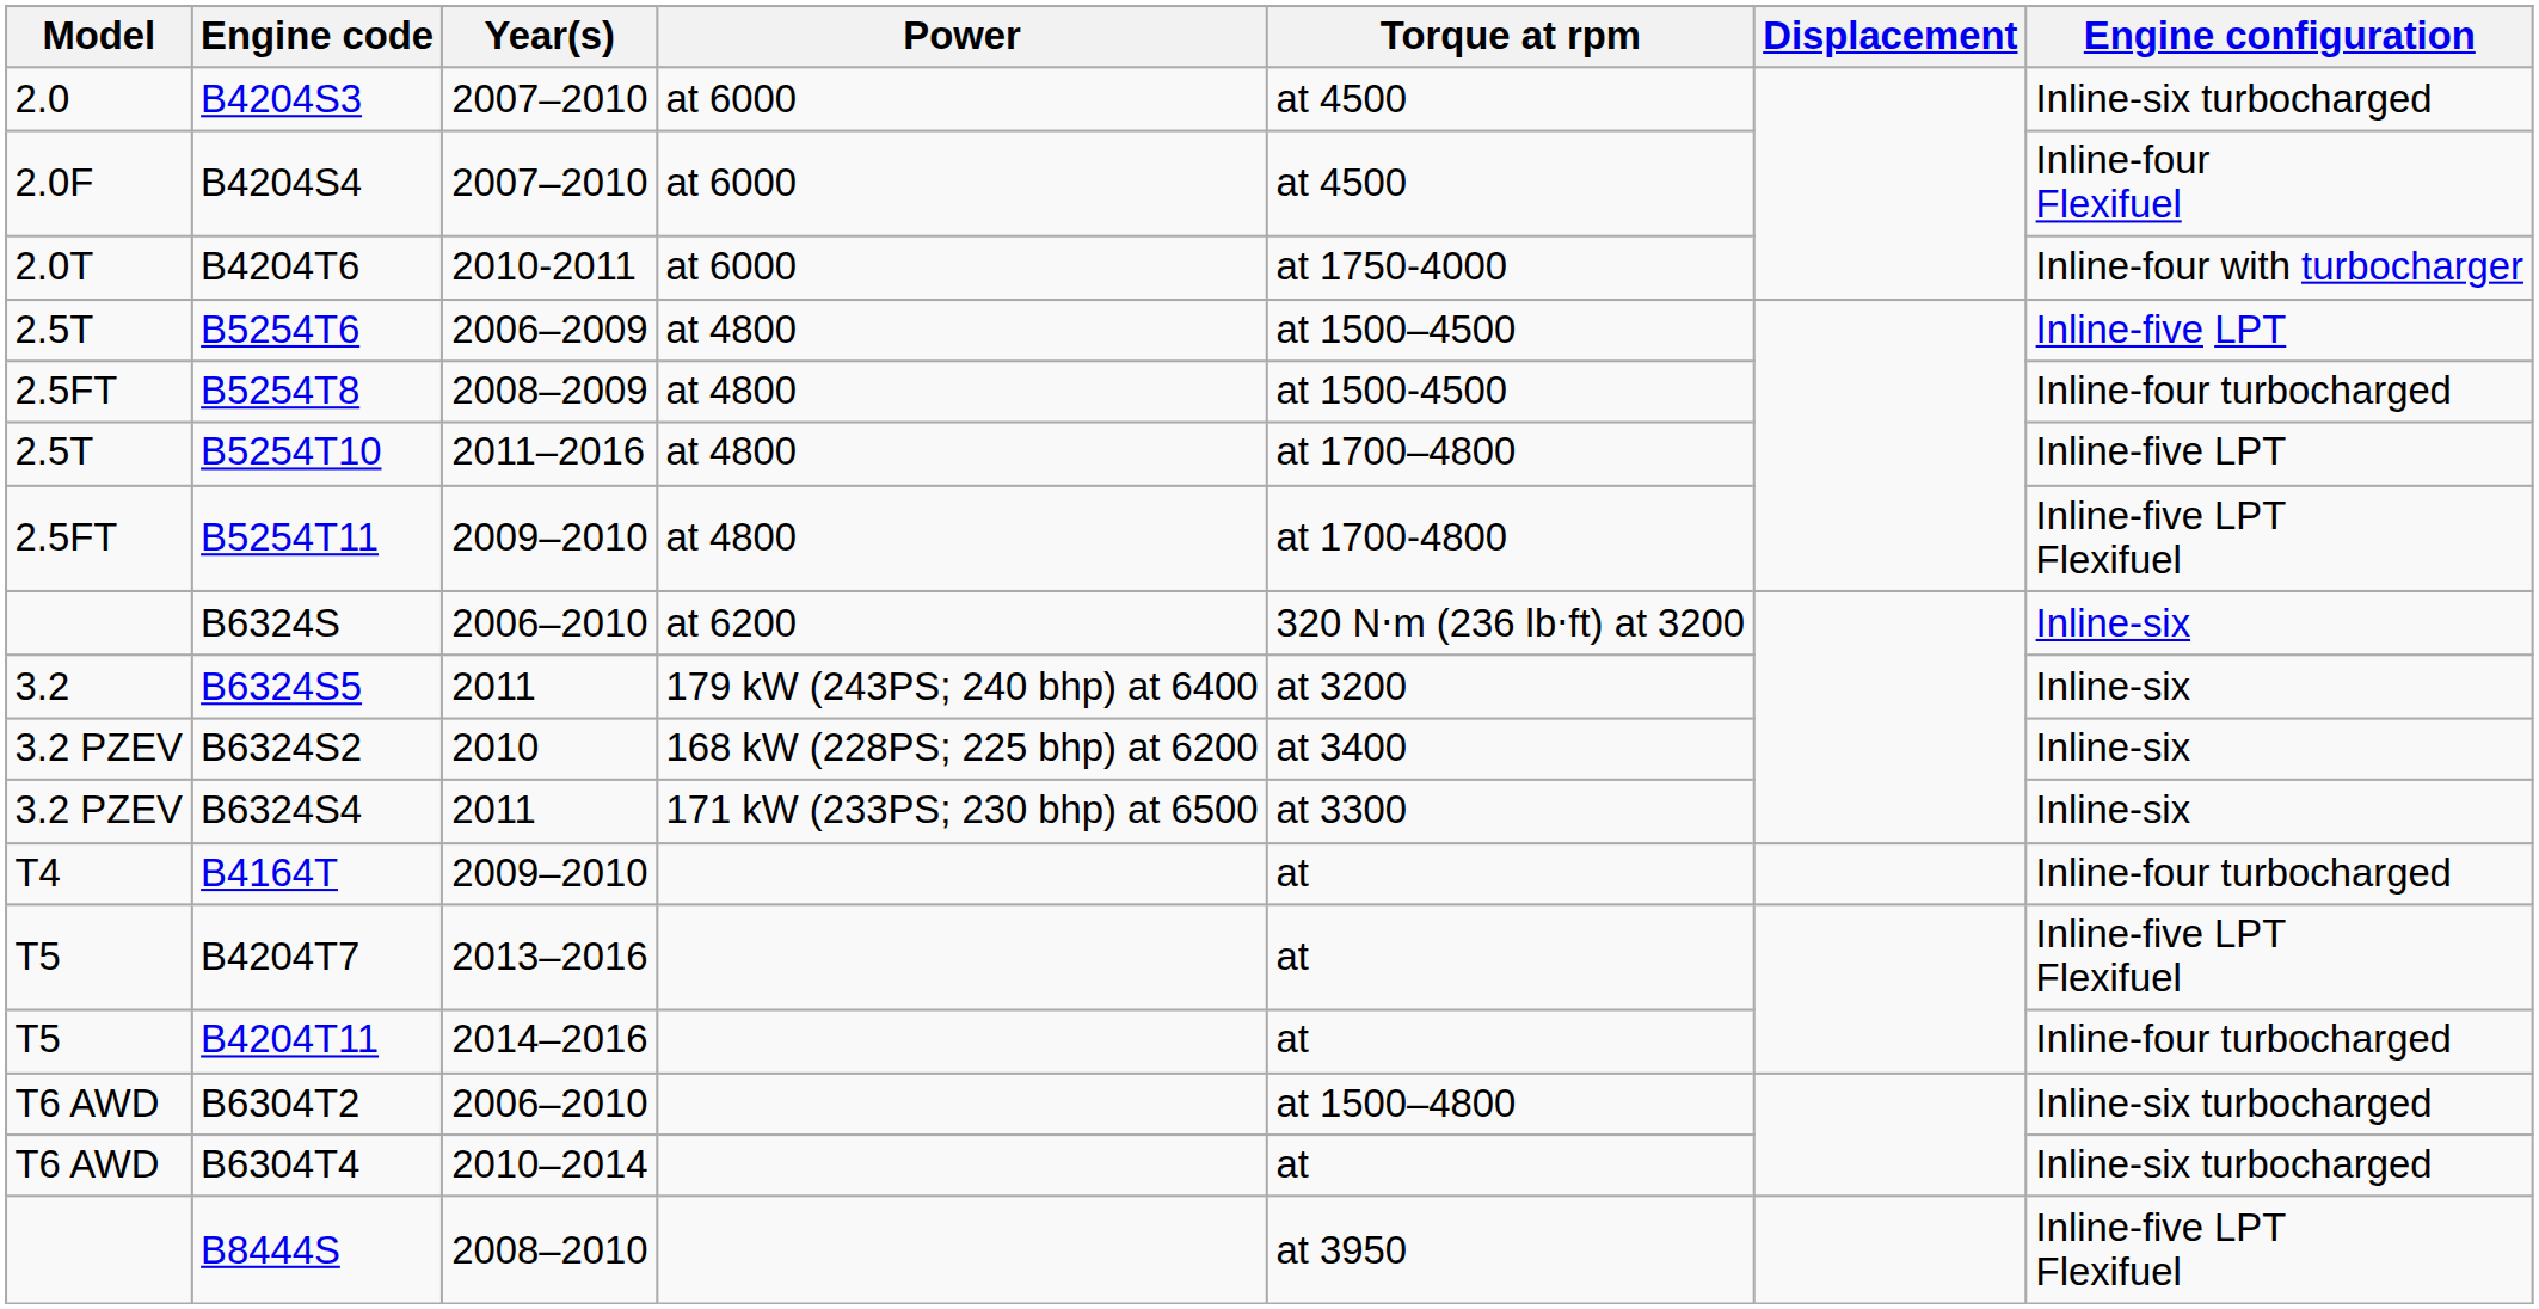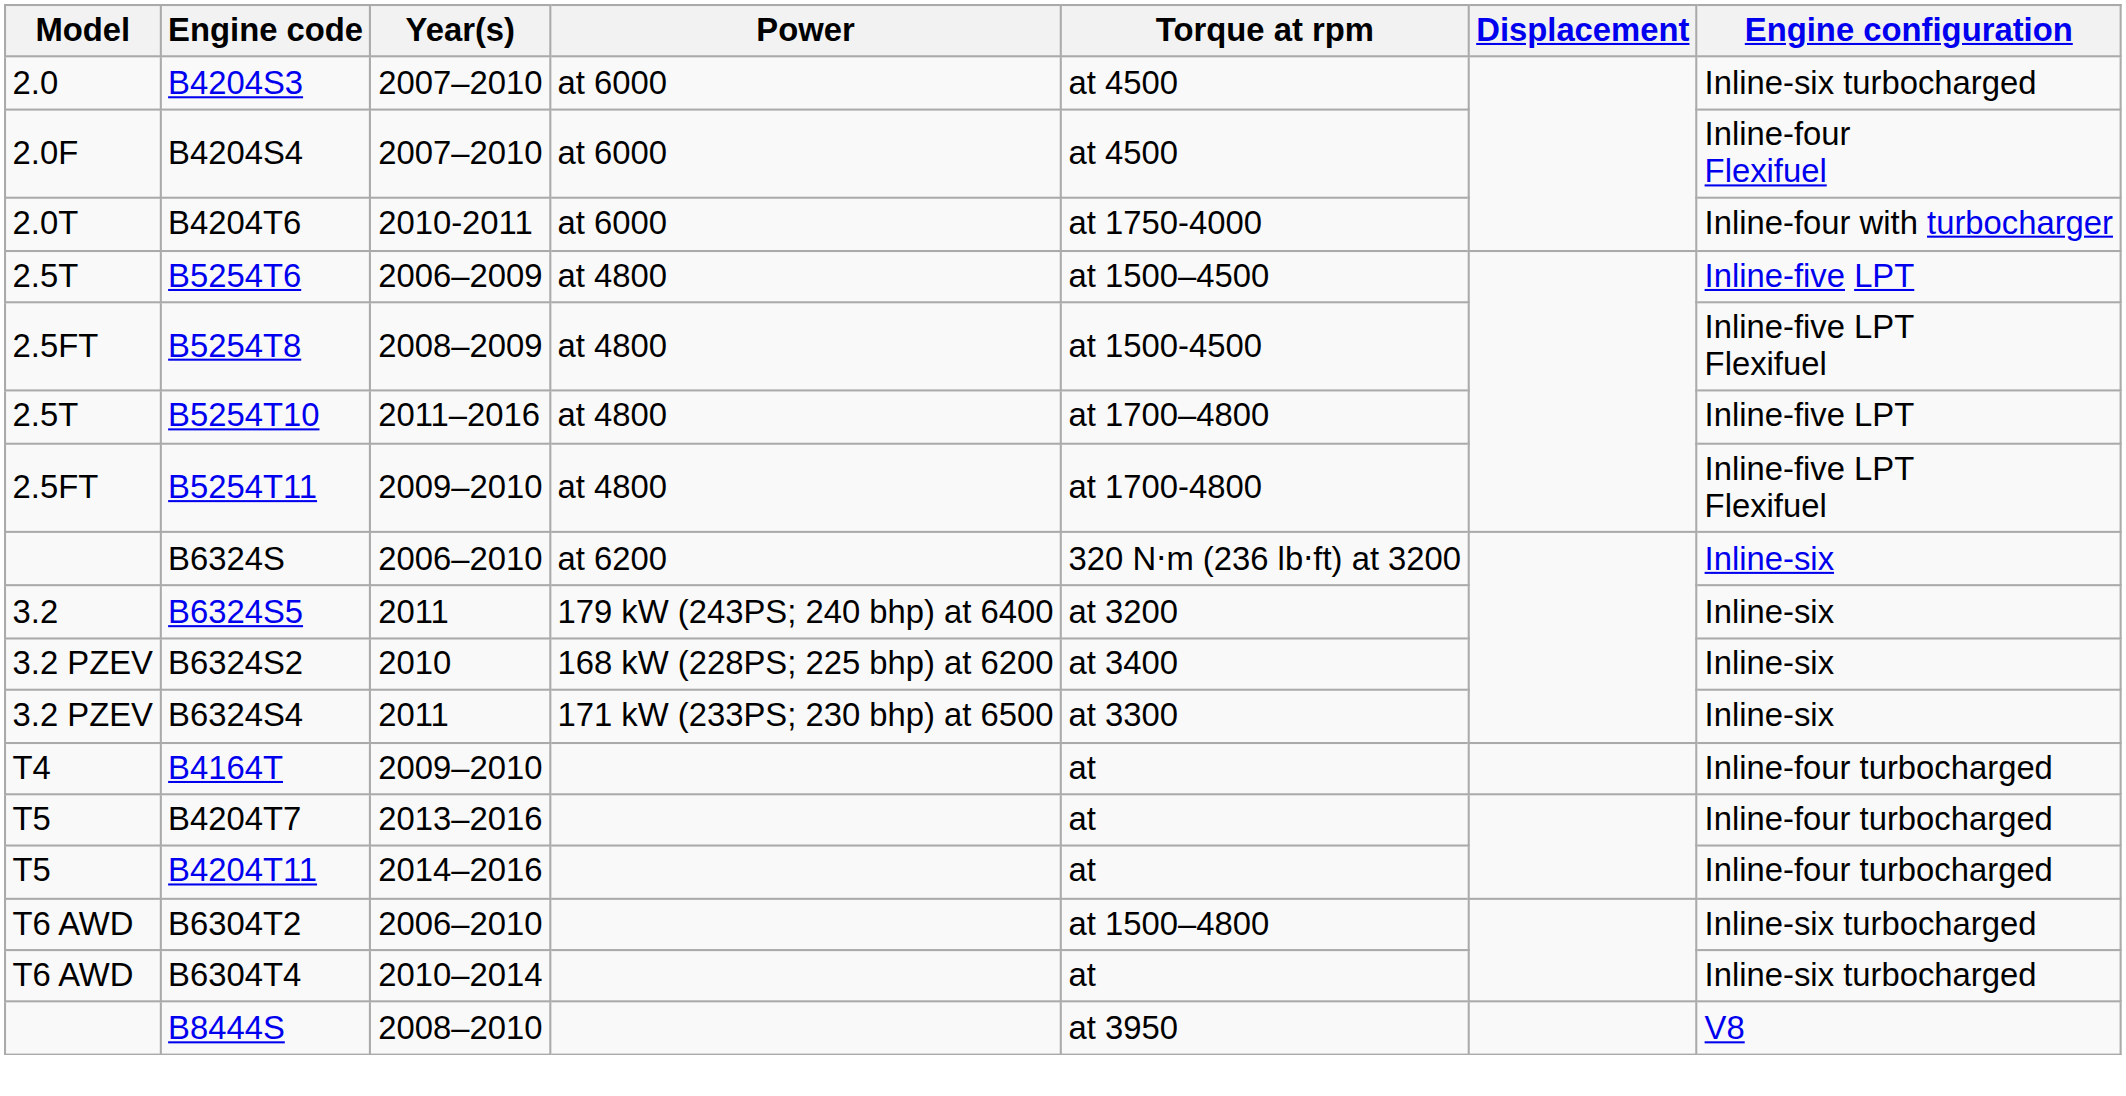B5254T8 | Engine configuration: Inline-four turbocharged -> Inline-five LPT Flexifuel
B4204T7 | Engine configuration: Inline-five LPT Flexifuel -> Inline-four turbocharged
B8444S | Engine configuration: Inline-five LPT Flexifuel -> V8
